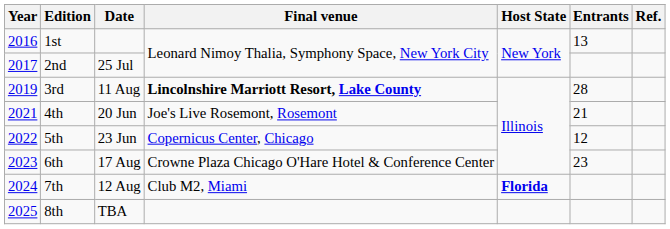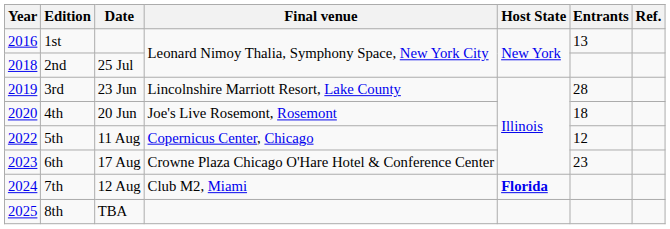2nd | Year: 2017 -> 2018
3rd | Date: 11 Aug -> 23 Jun
3rd | Final venue: bold -> normal
4th | Year: 2021 -> 2020
4th | Entrants: 21 -> 18
5th | Date: 23 Jun -> 11 Aug
